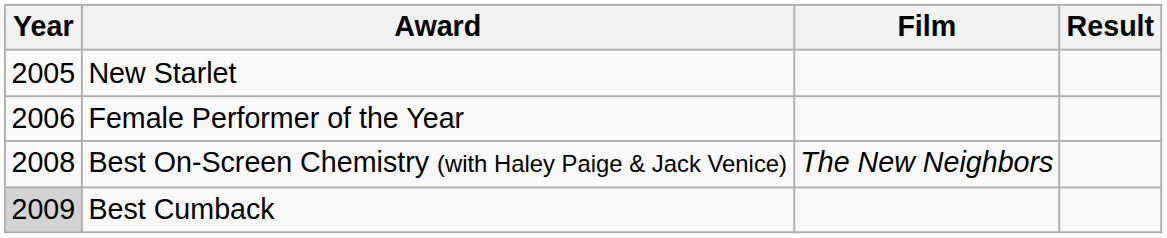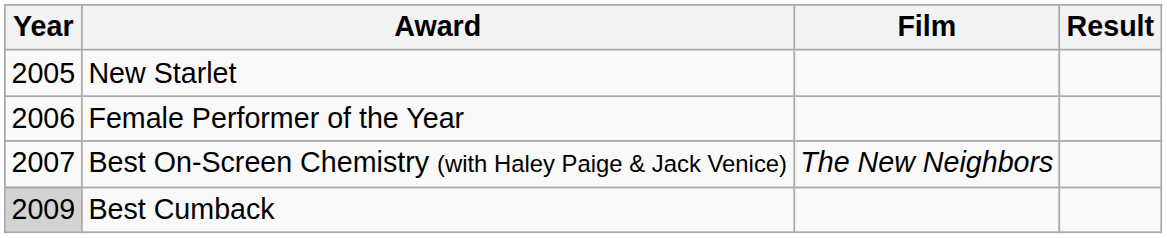Best On-Screen Chemistry (with Haley Paige & Jack Venice) | Year: 2008 -> 2007
